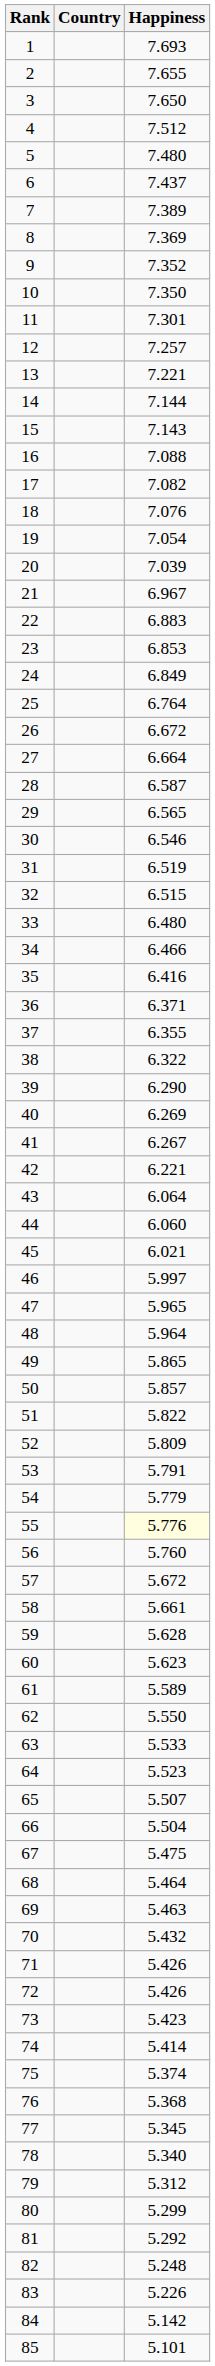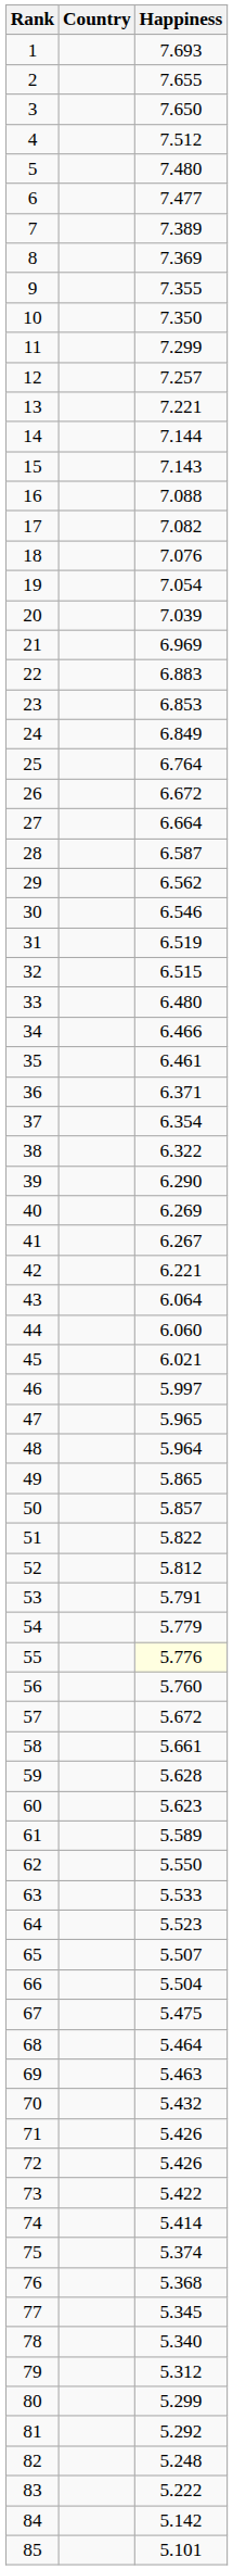6 | Happiness: 7.437 -> 7.477
9 | Happiness: 7.352 -> 7.355
11 | Happiness: 7.301 -> 7.299
21 | Happiness: 6.967 -> 6.969
29 | Happiness: 6.565 -> 6.562
35 | Happiness: 6.416 -> 6.461
37 | Happiness: 6.355 -> 6.354
52 | Happiness: 5.809 -> 5.812
73 | Happiness: 5.423 -> 5.422
83 | Happiness: 5.226 -> 5.222
